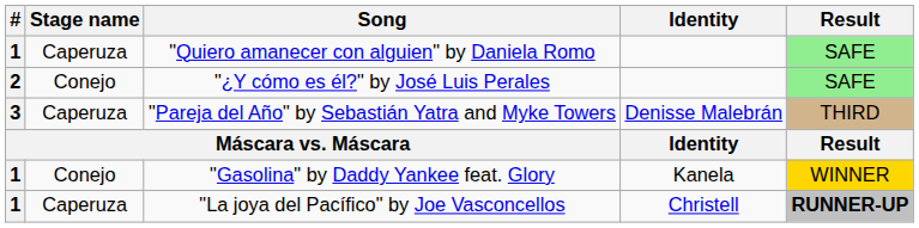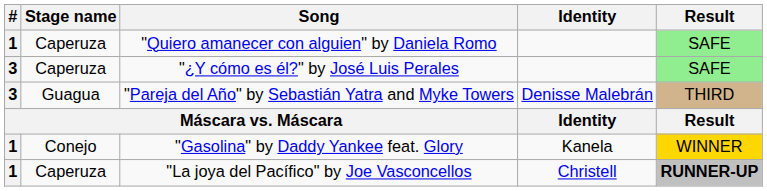"¿Y cómo es él?" by José Luis Perales | #: 2 -> 3
"¿Y cómo es él?" by José Luis Perales | Stage name: Conejo -> Caperuza
"Pareja del Año" by Sebastián Yatra and Myke Towers | Stage name: Caperuza -> Guagua
